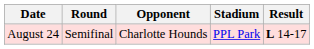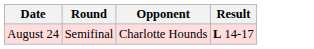- column: Stadium | PPL Park
